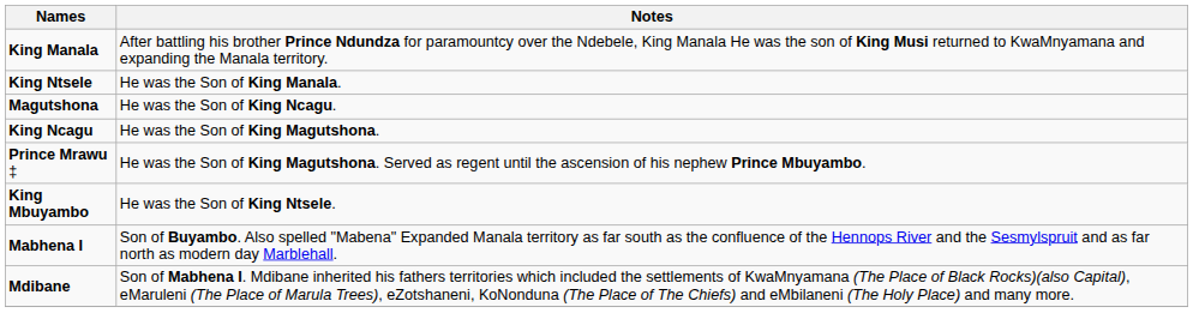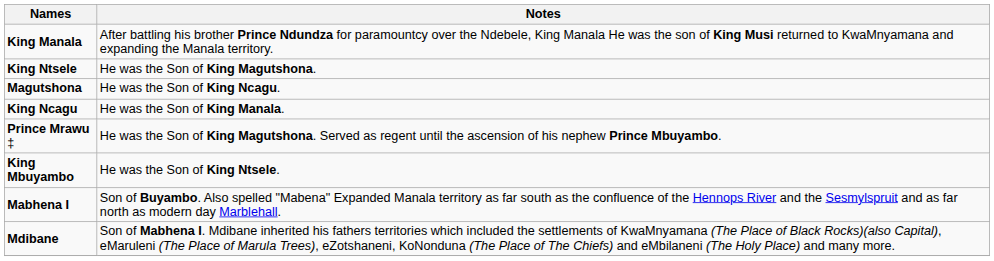King Ntsele | Notes: He was the Son of King Manala. -> He was the Son of King Magutshona.
King Ncagu | Notes: He was the Son of King Magutshona. -> He was the Son of King Manala.
